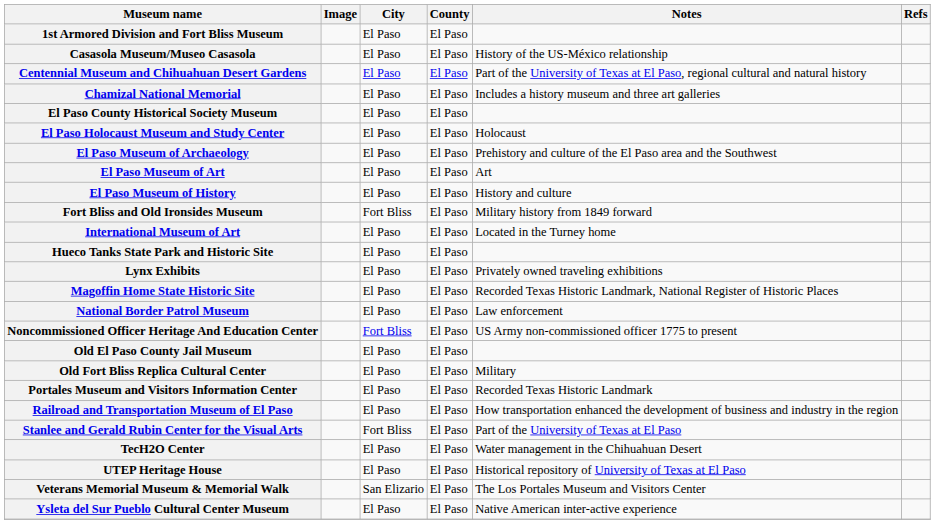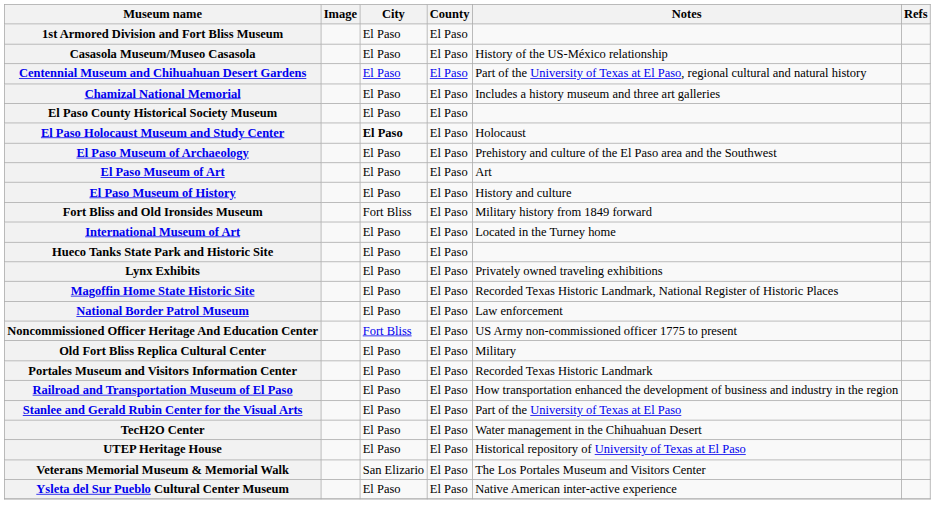El Paso Holocaust Museum and Study Center | City: normal -> bold
- row: Old El Paso County Jail Museum | El Paso | El Paso
Stanlee and Gerald Rubin Center for the Visual Arts | City: Fort Bliss -> El Paso
